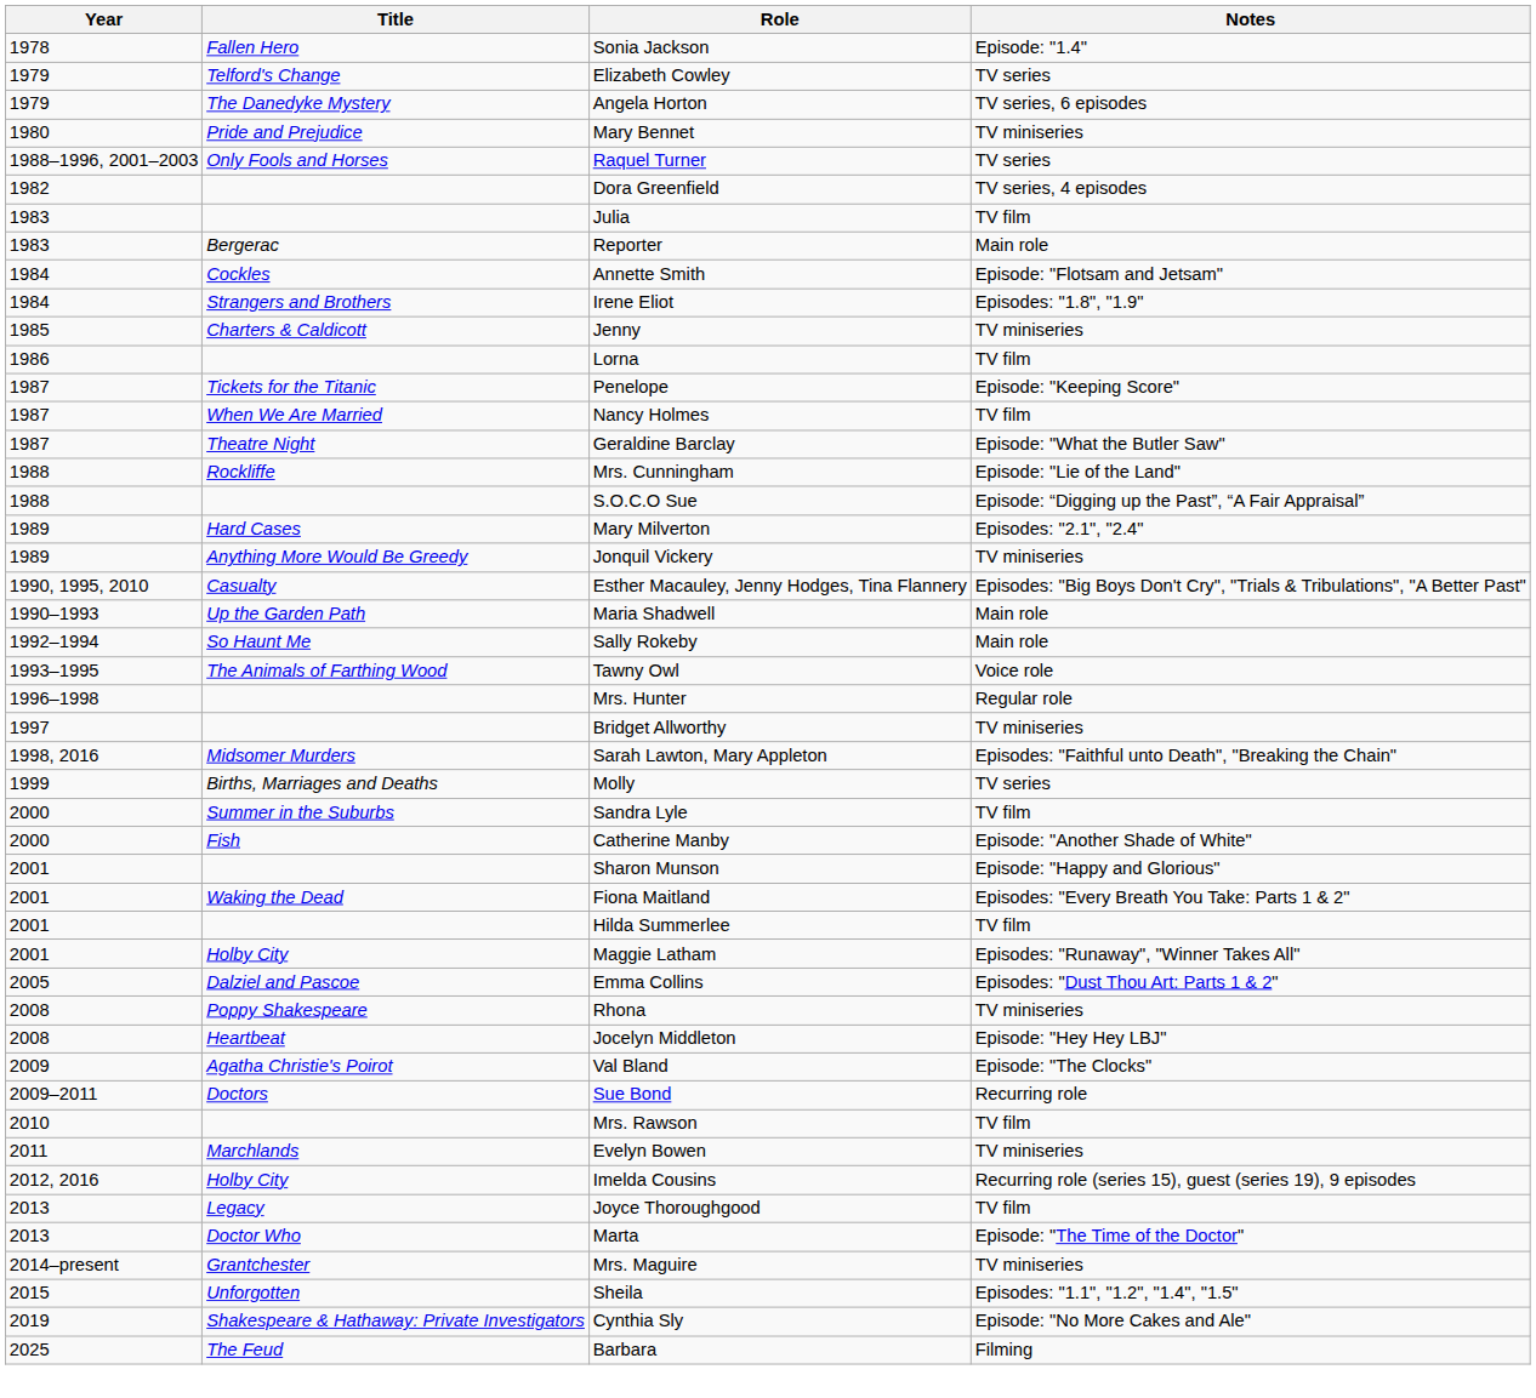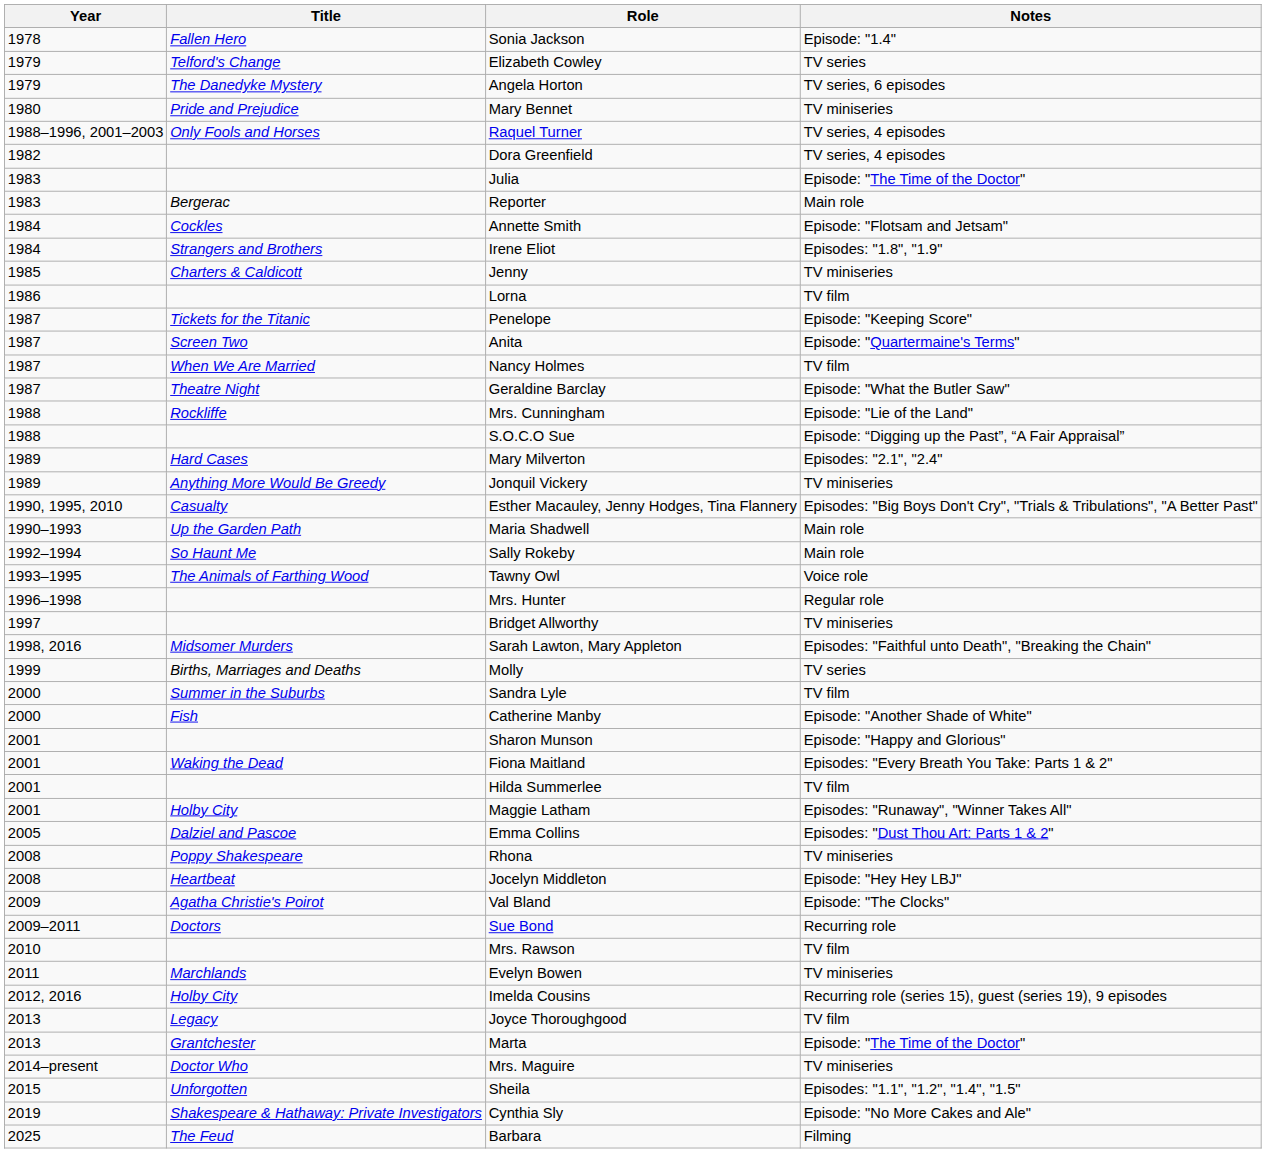Raquel Turner | Notes: TV series -> TV series, 4 episodes
Julia | Notes: TV film -> Episode: "The Time of the Doctor"
+ row: 1987 | Screen Two | Anita | Episode: "Quartermaine's Terms"
Marta | Title: Doctor Who -> Grantchester
Mrs. Maguire | Title: Grantchester -> Doctor Who
